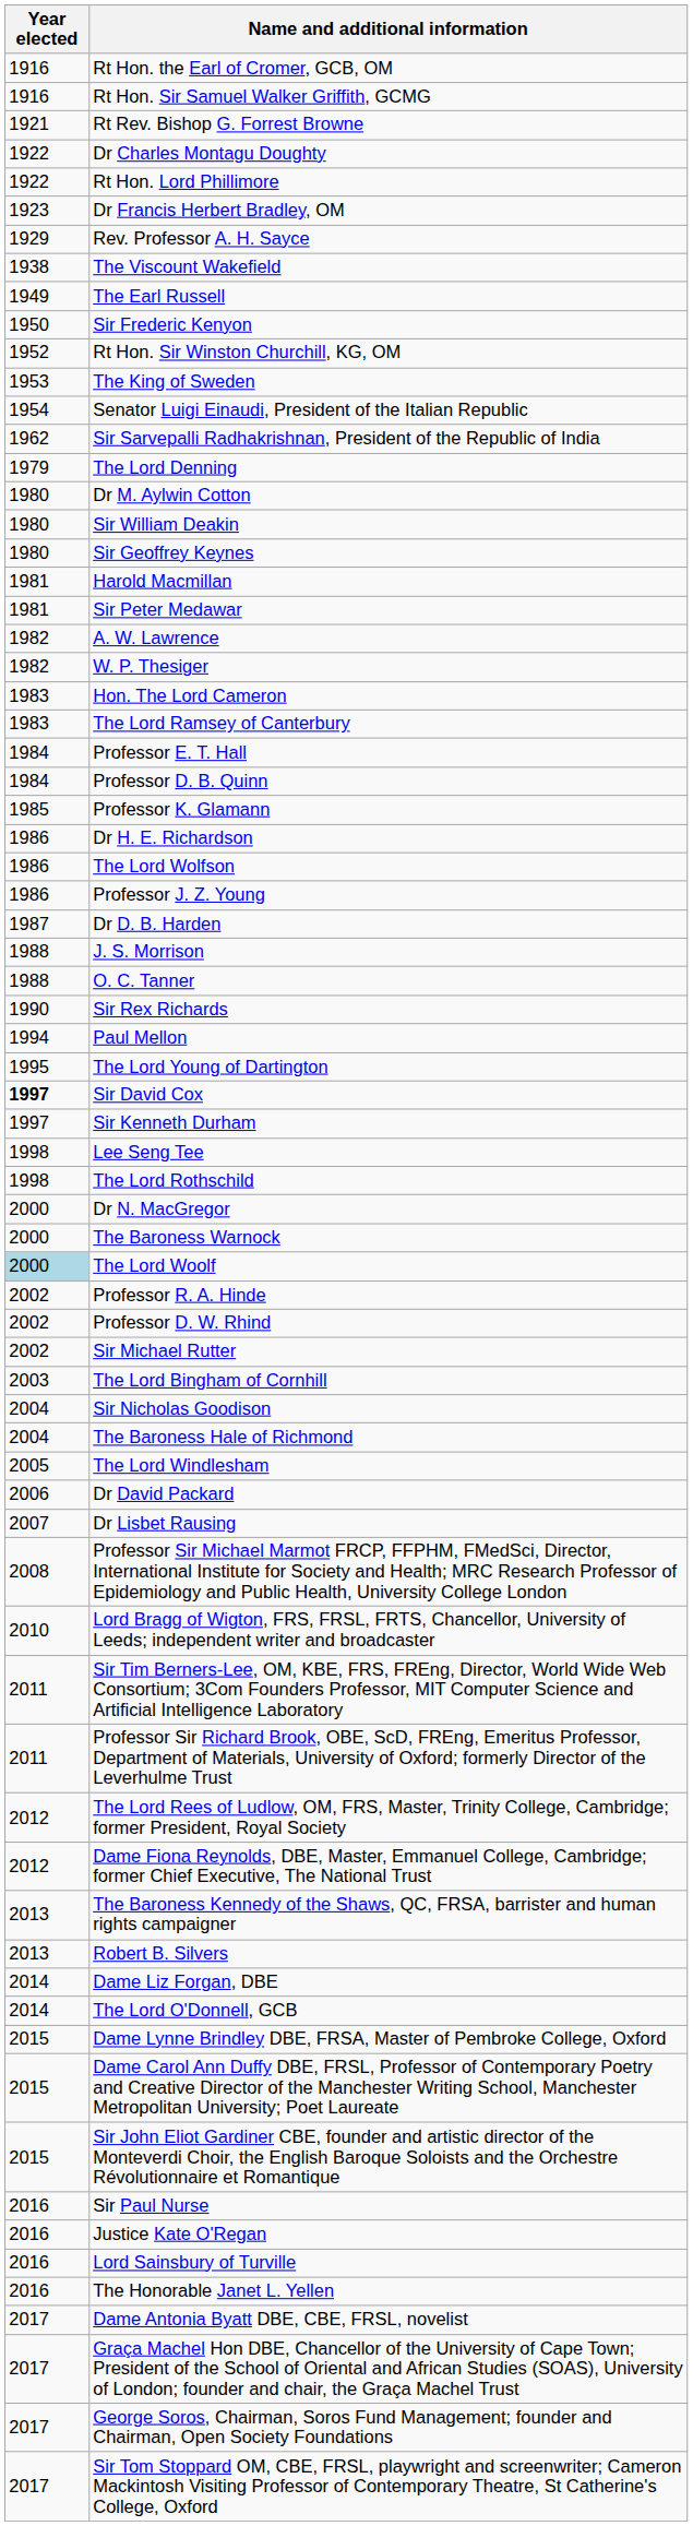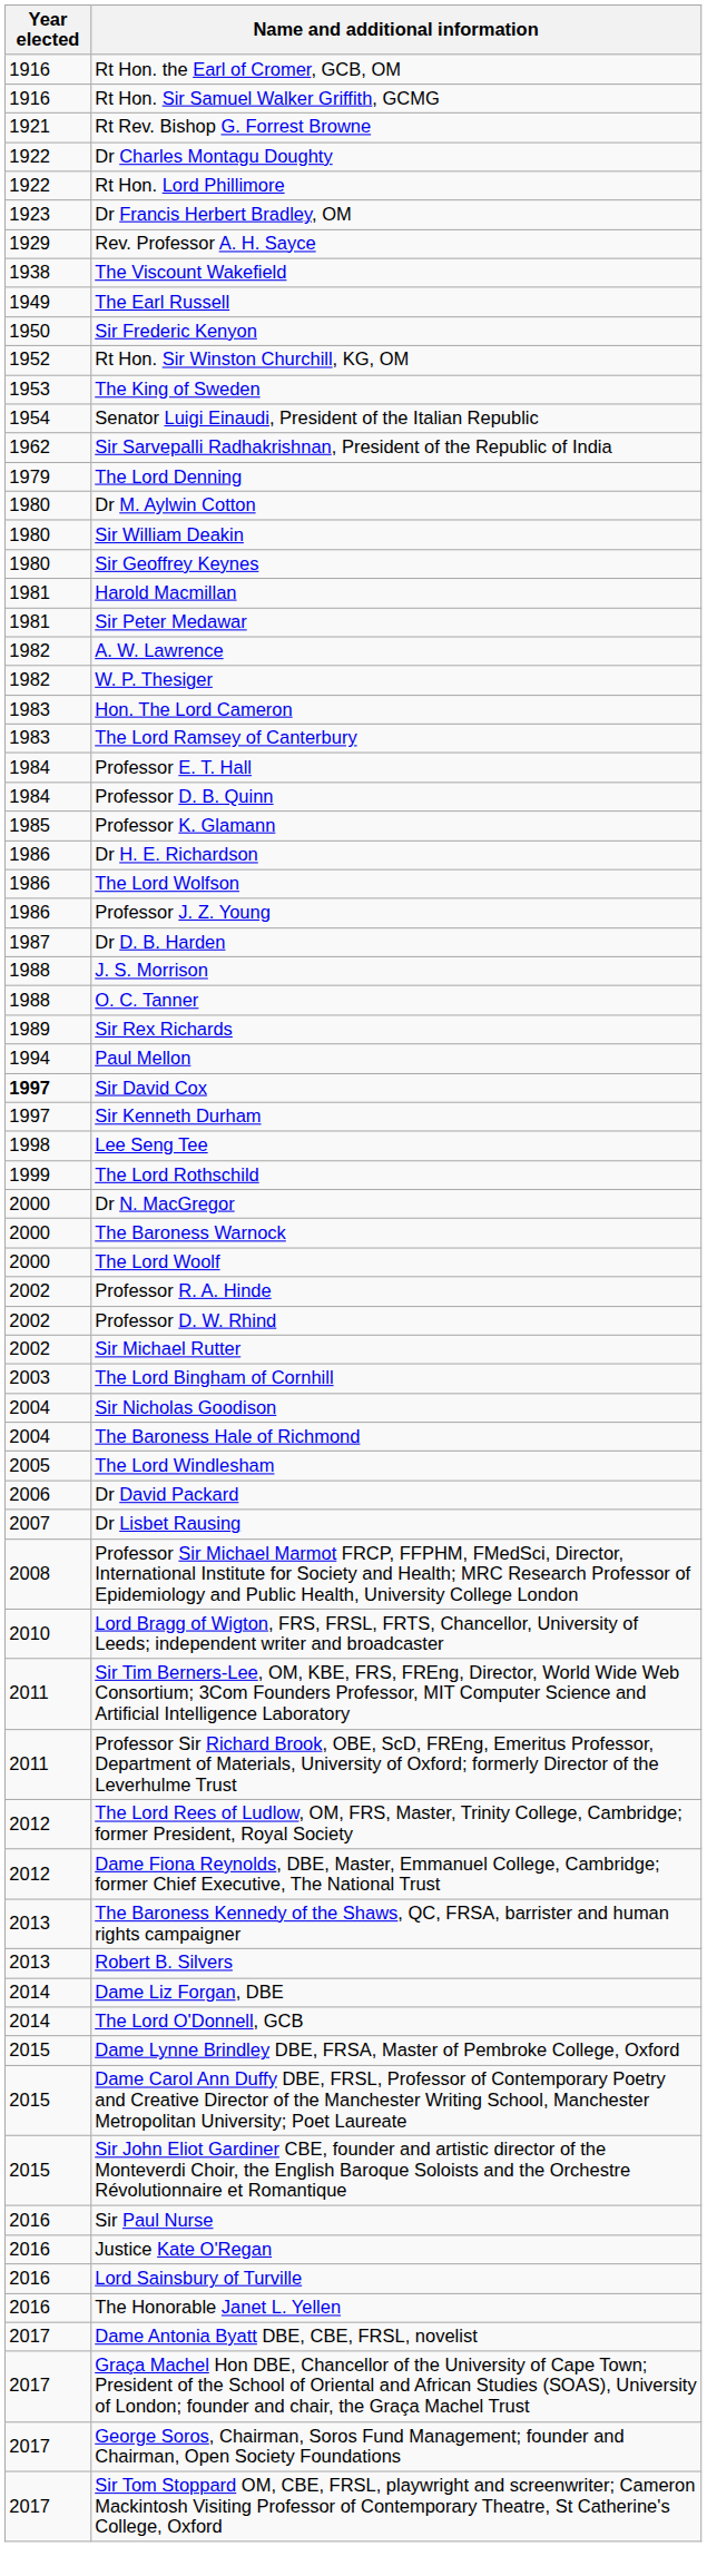Sir Rex Richards | Year elected: 1990 -> 1989
- row: 1995 | The Lord Young of Dartington
The Lord Rothschild | Year elected: 1998 -> 1999
The Lord Woolf | Year elected: lightblue background -> no background
